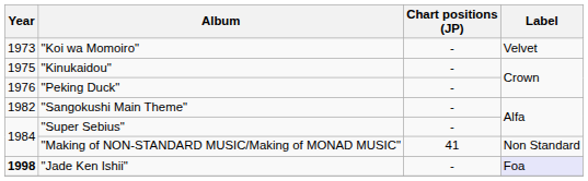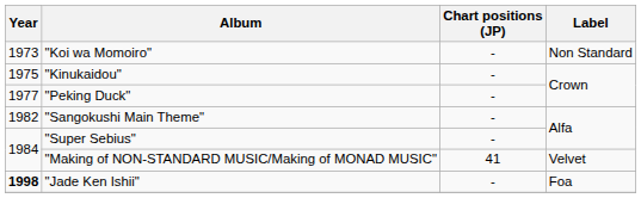"Koi wa Momoiro" | Label: Velvet -> Non Standard
"Peking Duck" | Year: 1976 -> 1977
"Making of NON-STANDARD MUSIC/Making of MONAD MUSIC" | Label: Non Standard -> Velvet
"Jade Ken Ishii" | Label: lavender background -> no background
